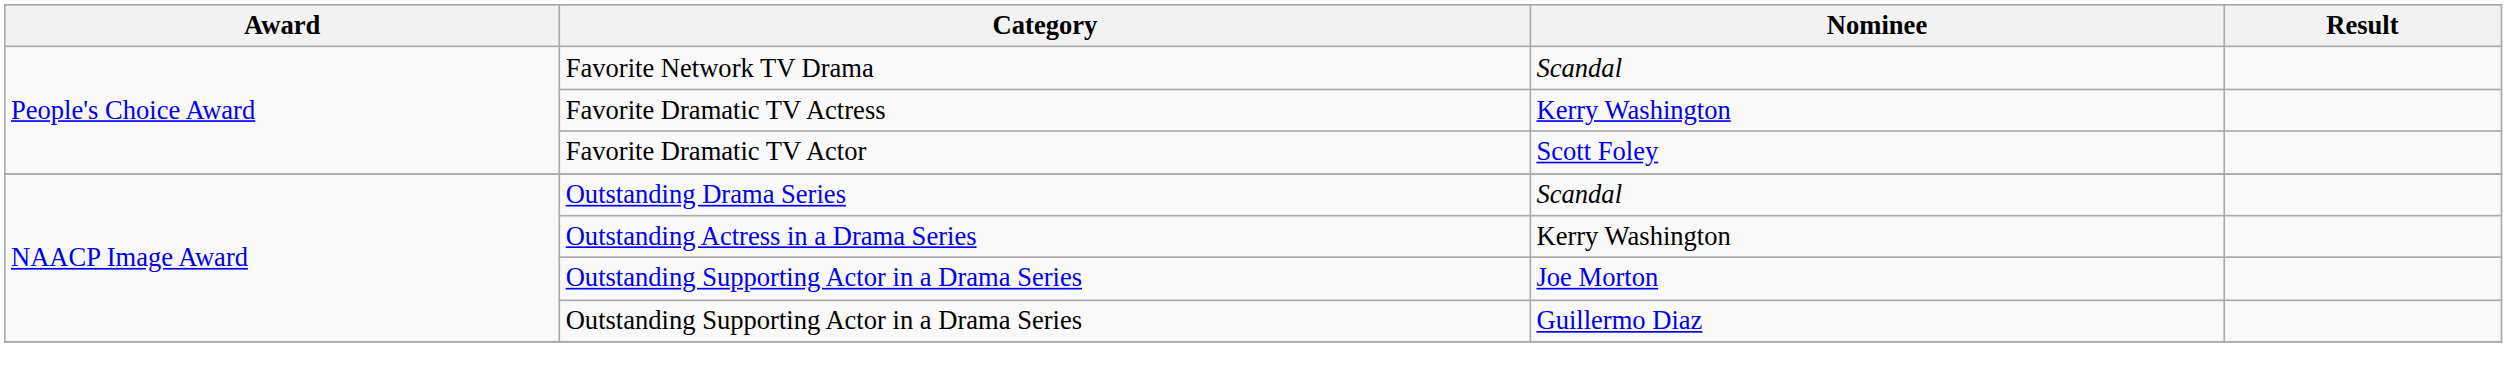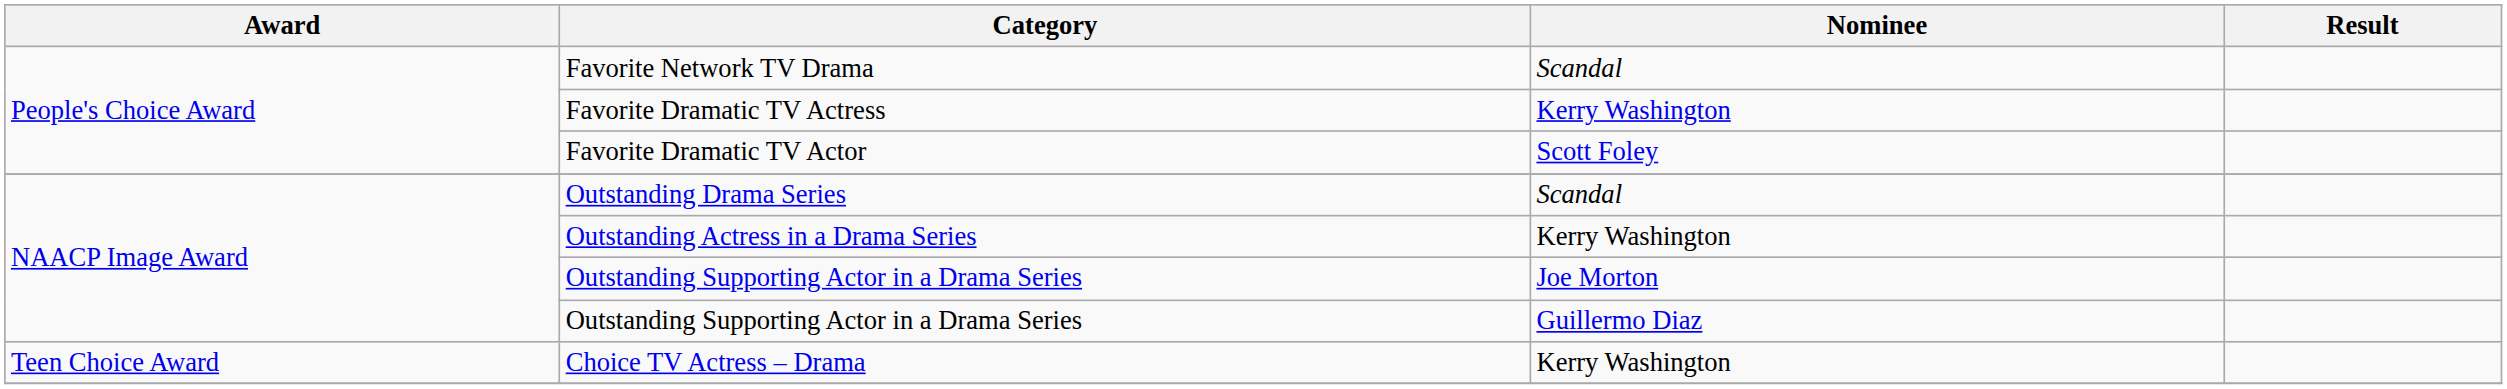+ row: Teen Choice Award | Choice TV Actress – Drama | Kerry Washington
